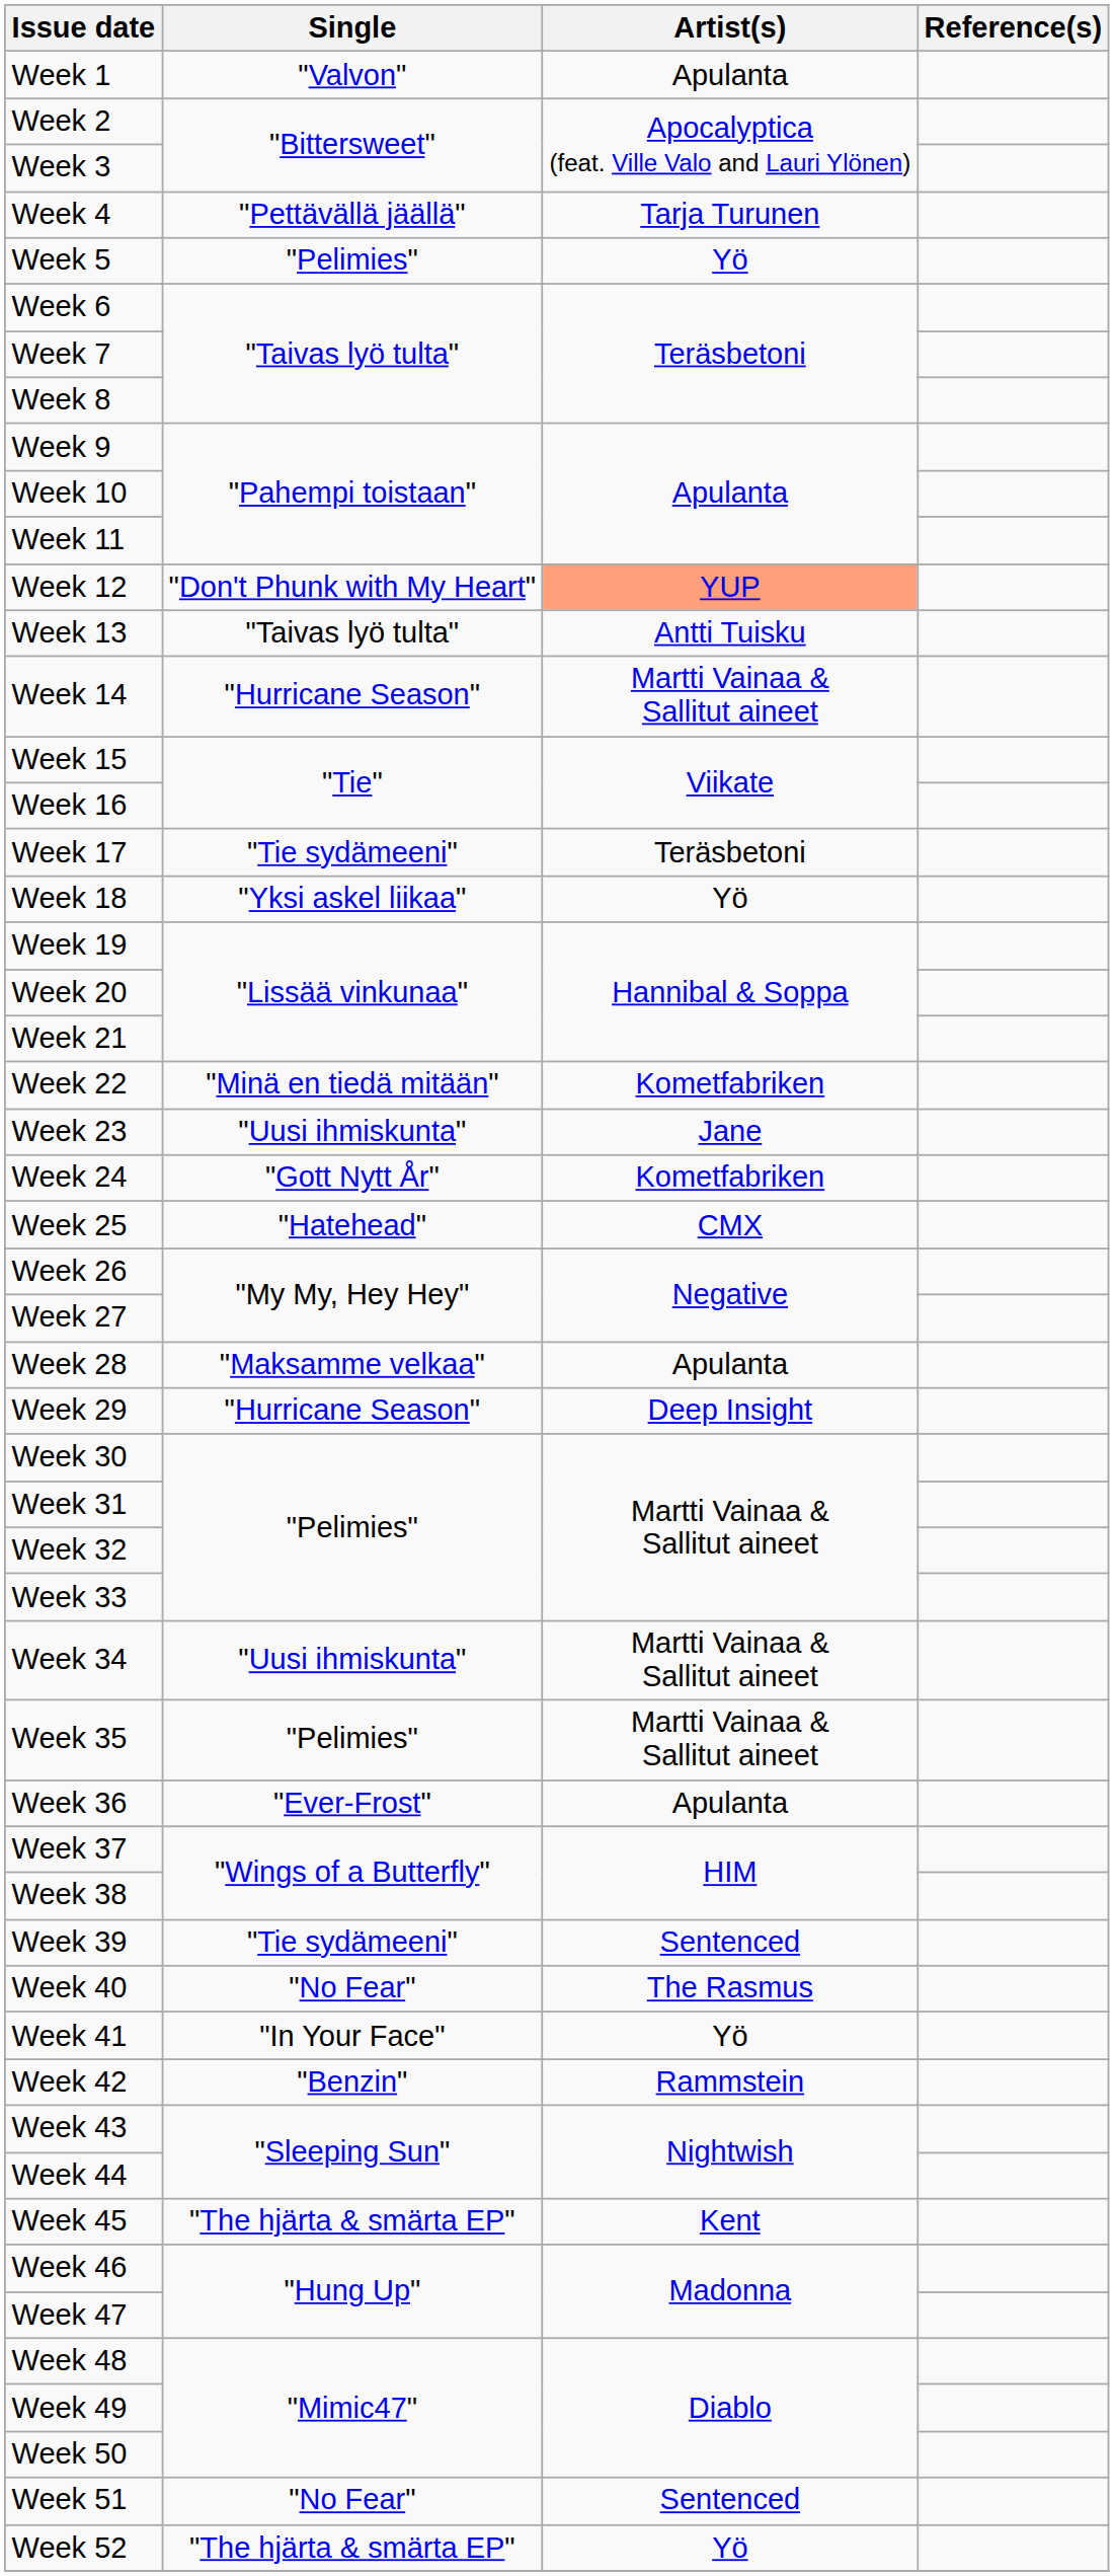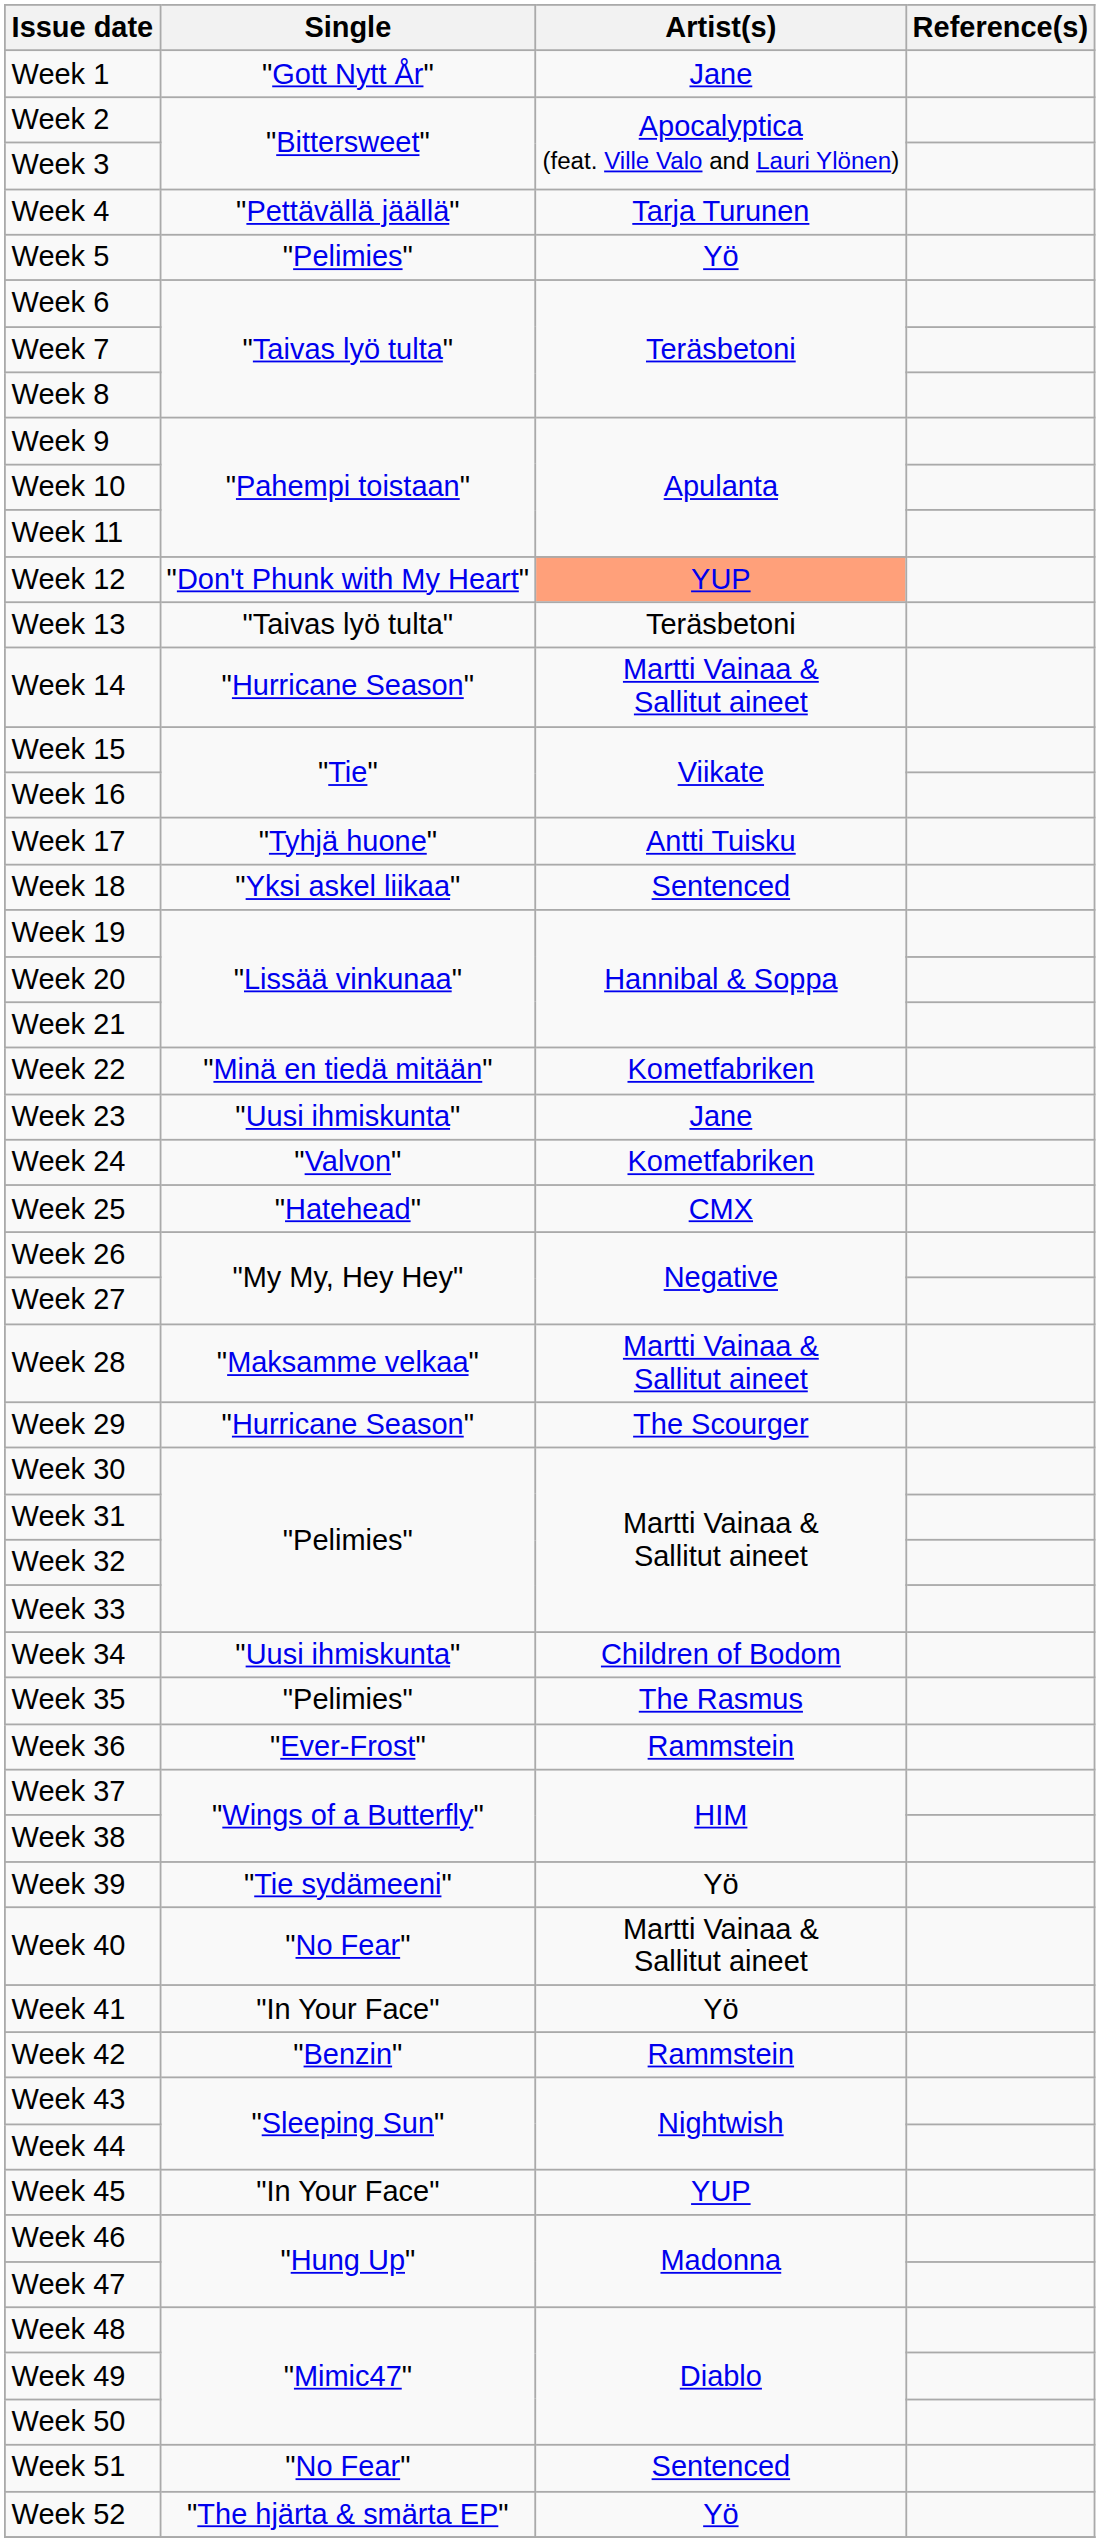Week 1 | Single: "Valvon" -> "Gott Nytt År"
Week 1 | Artist(s): Apulanta -> Jane
Week 13 | Artist(s): Antti Tuisku -> Teräsbetoni
Week 17 | Single: "Tie sydämeeni" -> "Tyhjä huone"
Week 17 | Artist(s): Teräsbetoni -> Antti Tuisku
Week 18 | Artist(s): Yö -> Sentenced
Week 24 | Single: "Gott Nytt År" -> "Valvon"
Week 28 | Artist(s): Apulanta -> Martti Vainaa & Sallitut aineet
Week 29 | Artist(s): Deep Insight -> The Scourger
Week 34 | Artist(s): Martti Vainaa & Sallitut aineet -> Children of Bodom
Week 35 | Artist(s): Martti Vainaa & Sallitut aineet -> The Rasmus
Week 36 | Artist(s): Apulanta -> Rammstein
Week 39 | Artist(s): Sentenced -> Yö
Week 40 | Artist(s): The Rasmus -> Martti Vainaa & Sallitut aineet
Week 45 | Single: "The hjärta & smärta EP" -> "In Your Face"
Week 45 | Artist(s): Kent -> YUP
